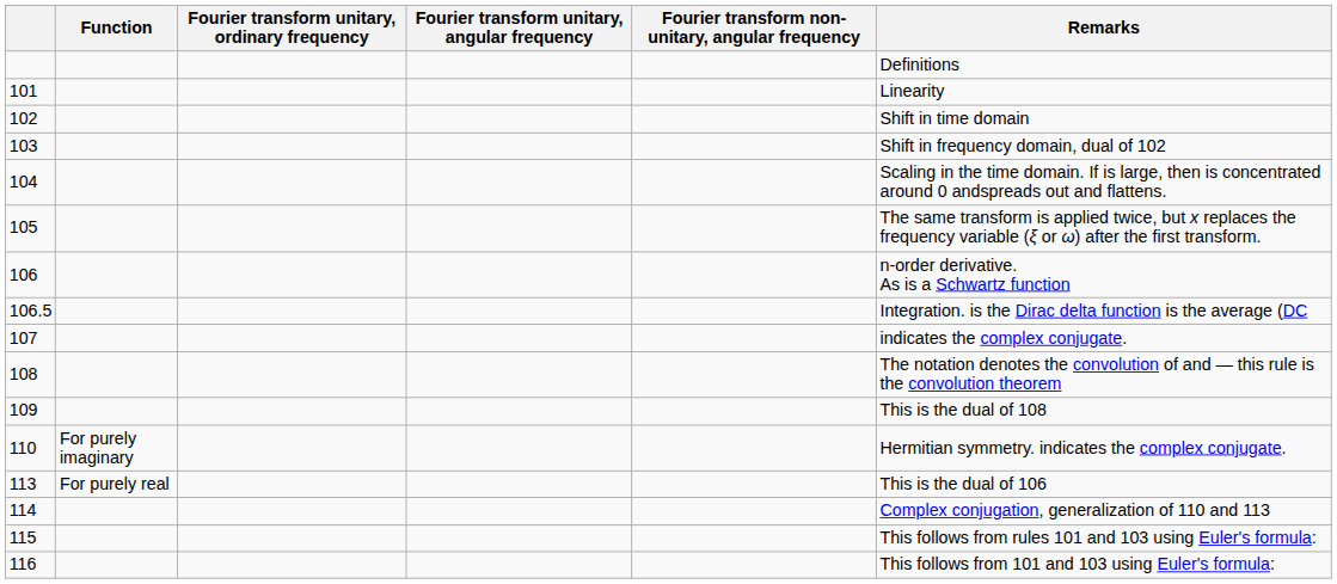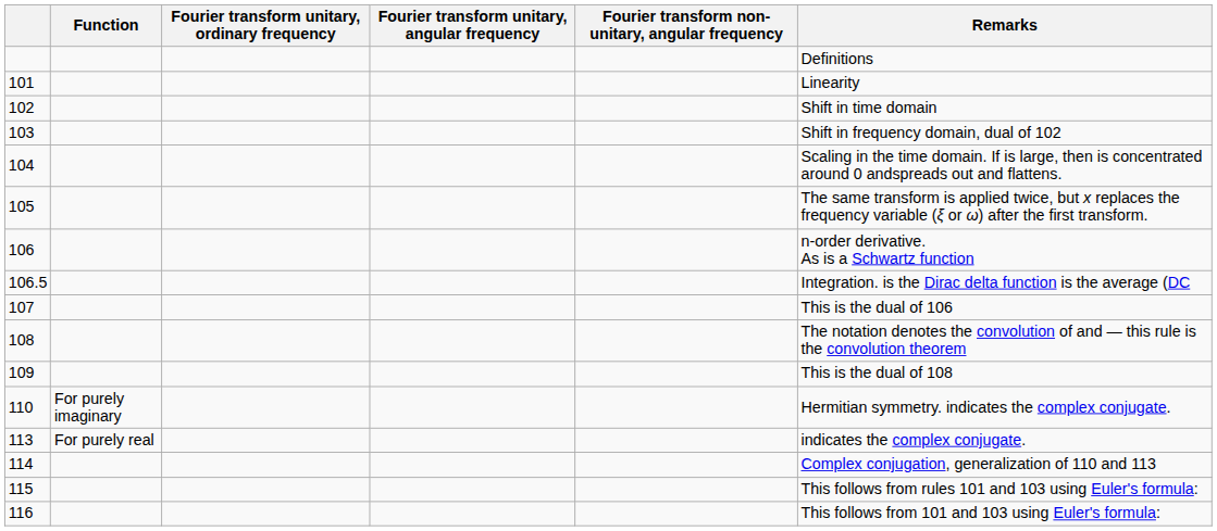107 | Remarks: indicates the complex conjugate. -> This is the dual of 106
113 | Remarks: This is the dual of 106 -> indicates the complex conjugate.
